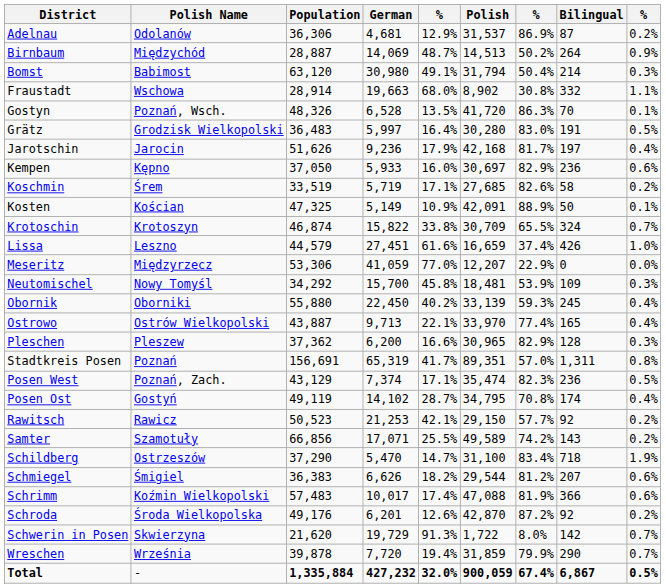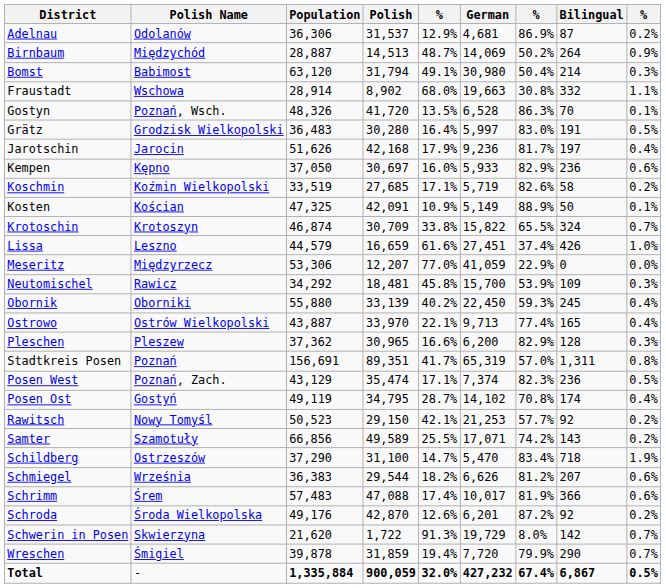columns swapped: German <-> Polish
Koschmin | Polish Name: Śrem -> Koźmin Wielkopolski
Neutomischel | Polish Name: Nowy Tomyśl -> Rawicz
Rawitsch | Polish Name: Rawicz -> Nowy Tomyśl
Schmiegel | Polish Name: Śmigiel -> Września
Schrimm | Polish Name: Koźmin Wielkopolski -> Śrem
Wreschen | Polish Name: Września -> Śmigiel
